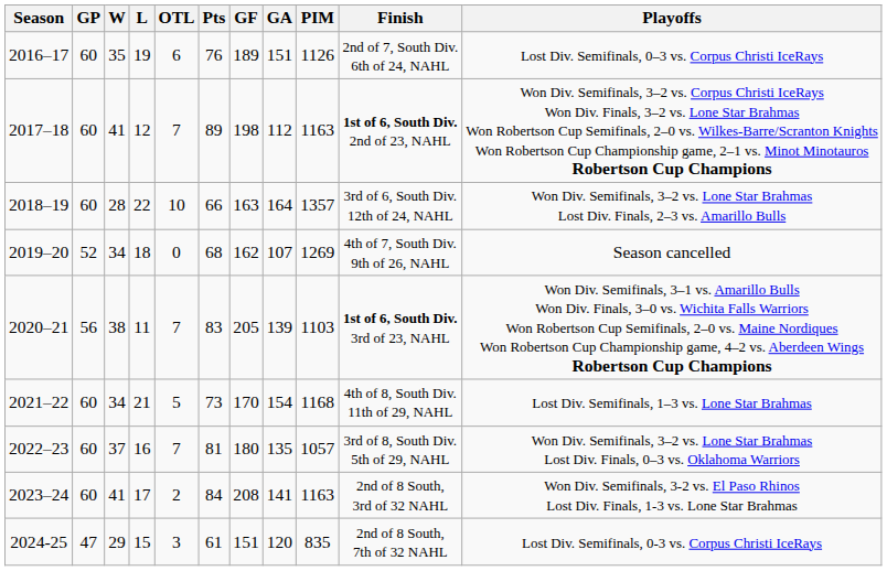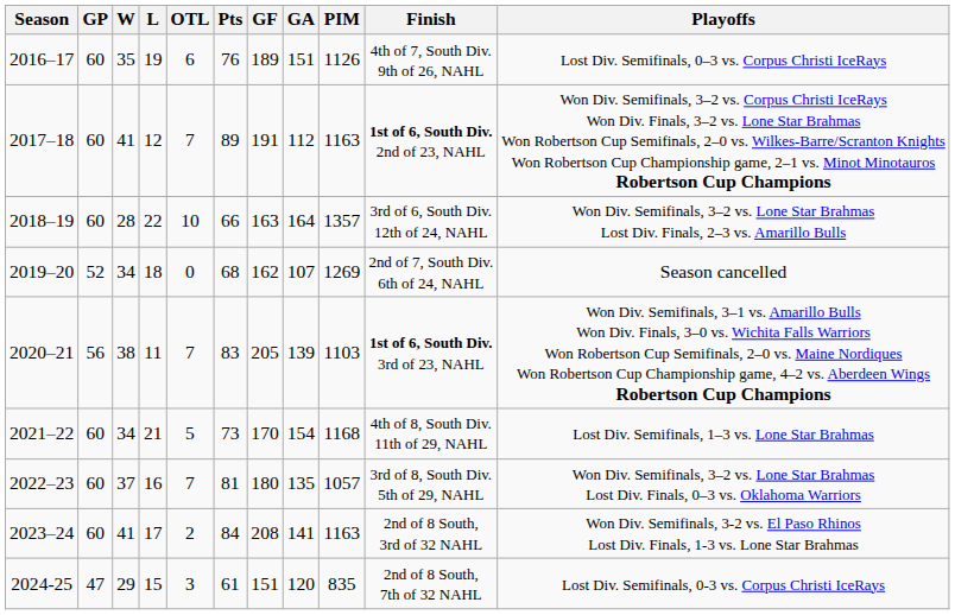2016–17 | Finish: 2nd of 7, South Div. 6th of 24, NAHL -> 4th of 7, South Div. 9th of 26, NAHL
2017–18 | GF: 198 -> 191
2019–20 | Finish: 4th of 7, South Div. 9th of 26, NAHL -> 2nd of 7, South Div. 6th of 24, NAHL
